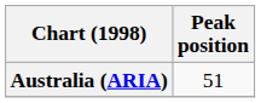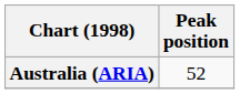Australia (ARIA) | Peak position: 51 -> 52
